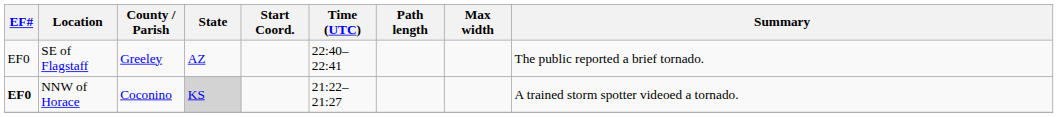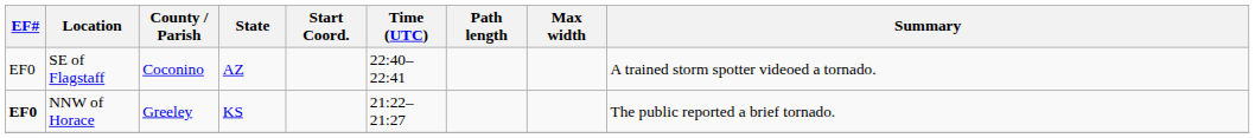SE of Flagstaff | County / Parish: Greeley -> Coconino
SE of Flagstaff | Summary: The public reported a brief tornado. -> A trained storm spotter videoed a tornado.
NNW of Horace | County / Parish: Coconino -> Greeley
NNW of Horace | State: lightgrey background -> no background
NNW of Horace | Summary: A trained storm spotter videoed a tornado. -> The public reported a brief tornado.
